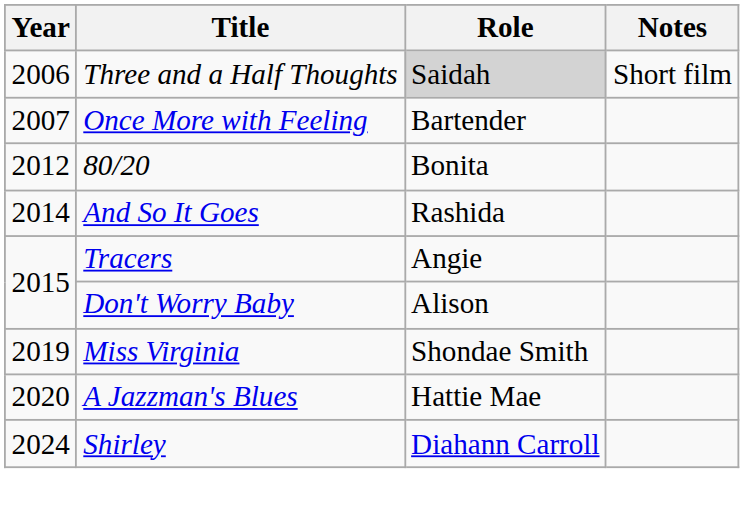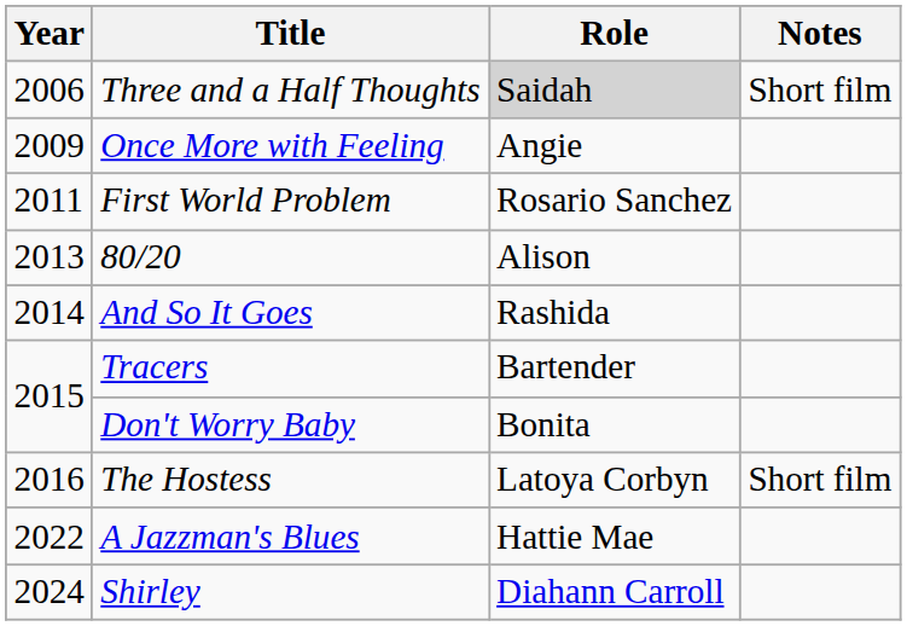Once More with Feeling | Year: 2007 -> 2009
Once More with Feeling | Role: Bartender -> Angie
+ row: 2011 | First World Problem | Rosario Sanchez
80/20 | Year: 2012 -> 2013
80/20 | Role: Bonita -> Alison
Tracers | Role: Angie -> Bartender
Don't Worry Baby | Role: Alison -> Bonita
+ row: 2016 | The Hostess | Latoya Corbyn | Short film
- row: 2019 | Miss Virginia | Shondae Smith
A Jazzman's Blues | Year: 2020 -> 2022
